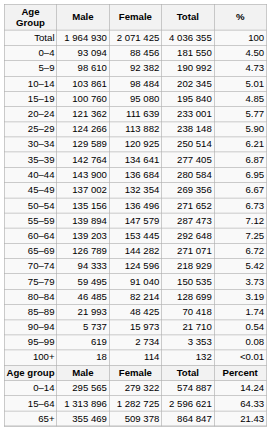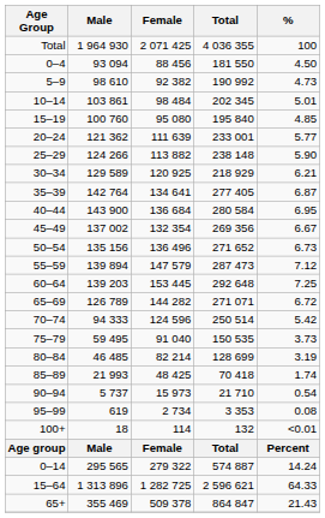30–34 | Total: 250 514 -> 218 929
70–74 | Total: 218 929 -> 250 514
